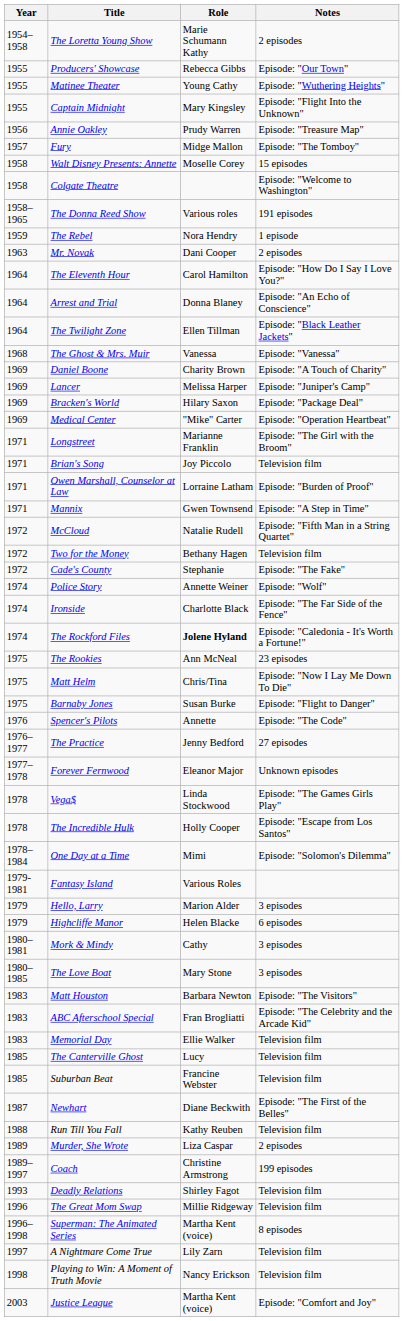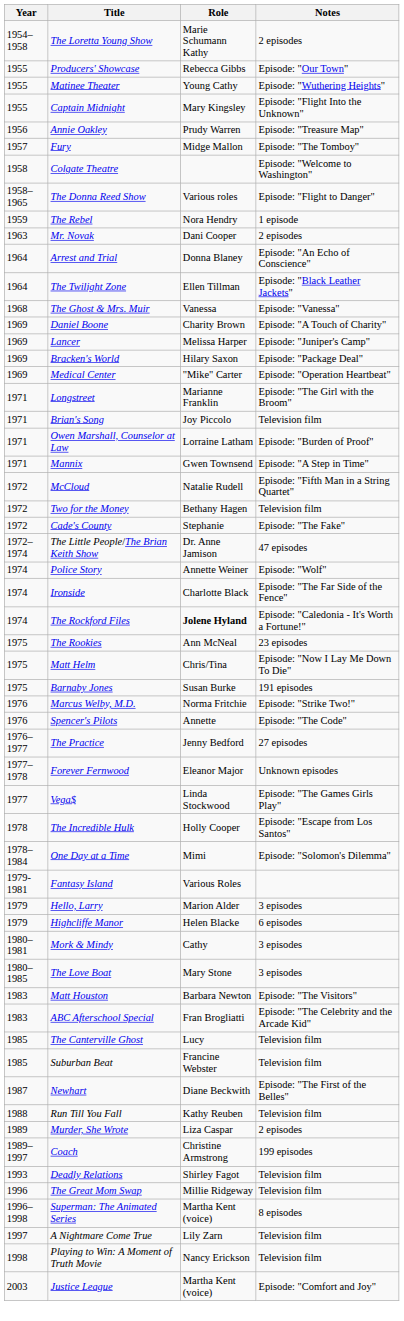- row: 1958 | Walt Disney Presents: Annette | Moselle Corey | 15 episodes
The Donna Reed Show | Notes: 191 episodes -> Episode: "Flight to Danger"
- row: 1964 | The Eleventh Hour | Carol Hamilton | Episode: "How Do I Say I Love You?"
+ row: 1972–1974 | The Little People/The Brian Keith Show | Dr. Anne Jamison | 47 episodes
Barnaby Jones | Notes: Episode: "Flight to Danger" -> 191 episodes
+ row: 1976 | Marcus Welby, M.D. | Norma Fritchie | Episode: "Strike Two!"
Vega$ | Year: 1978 -> 1977
- row: 1983 | Memorial Day | Ellie Walker | Television film
